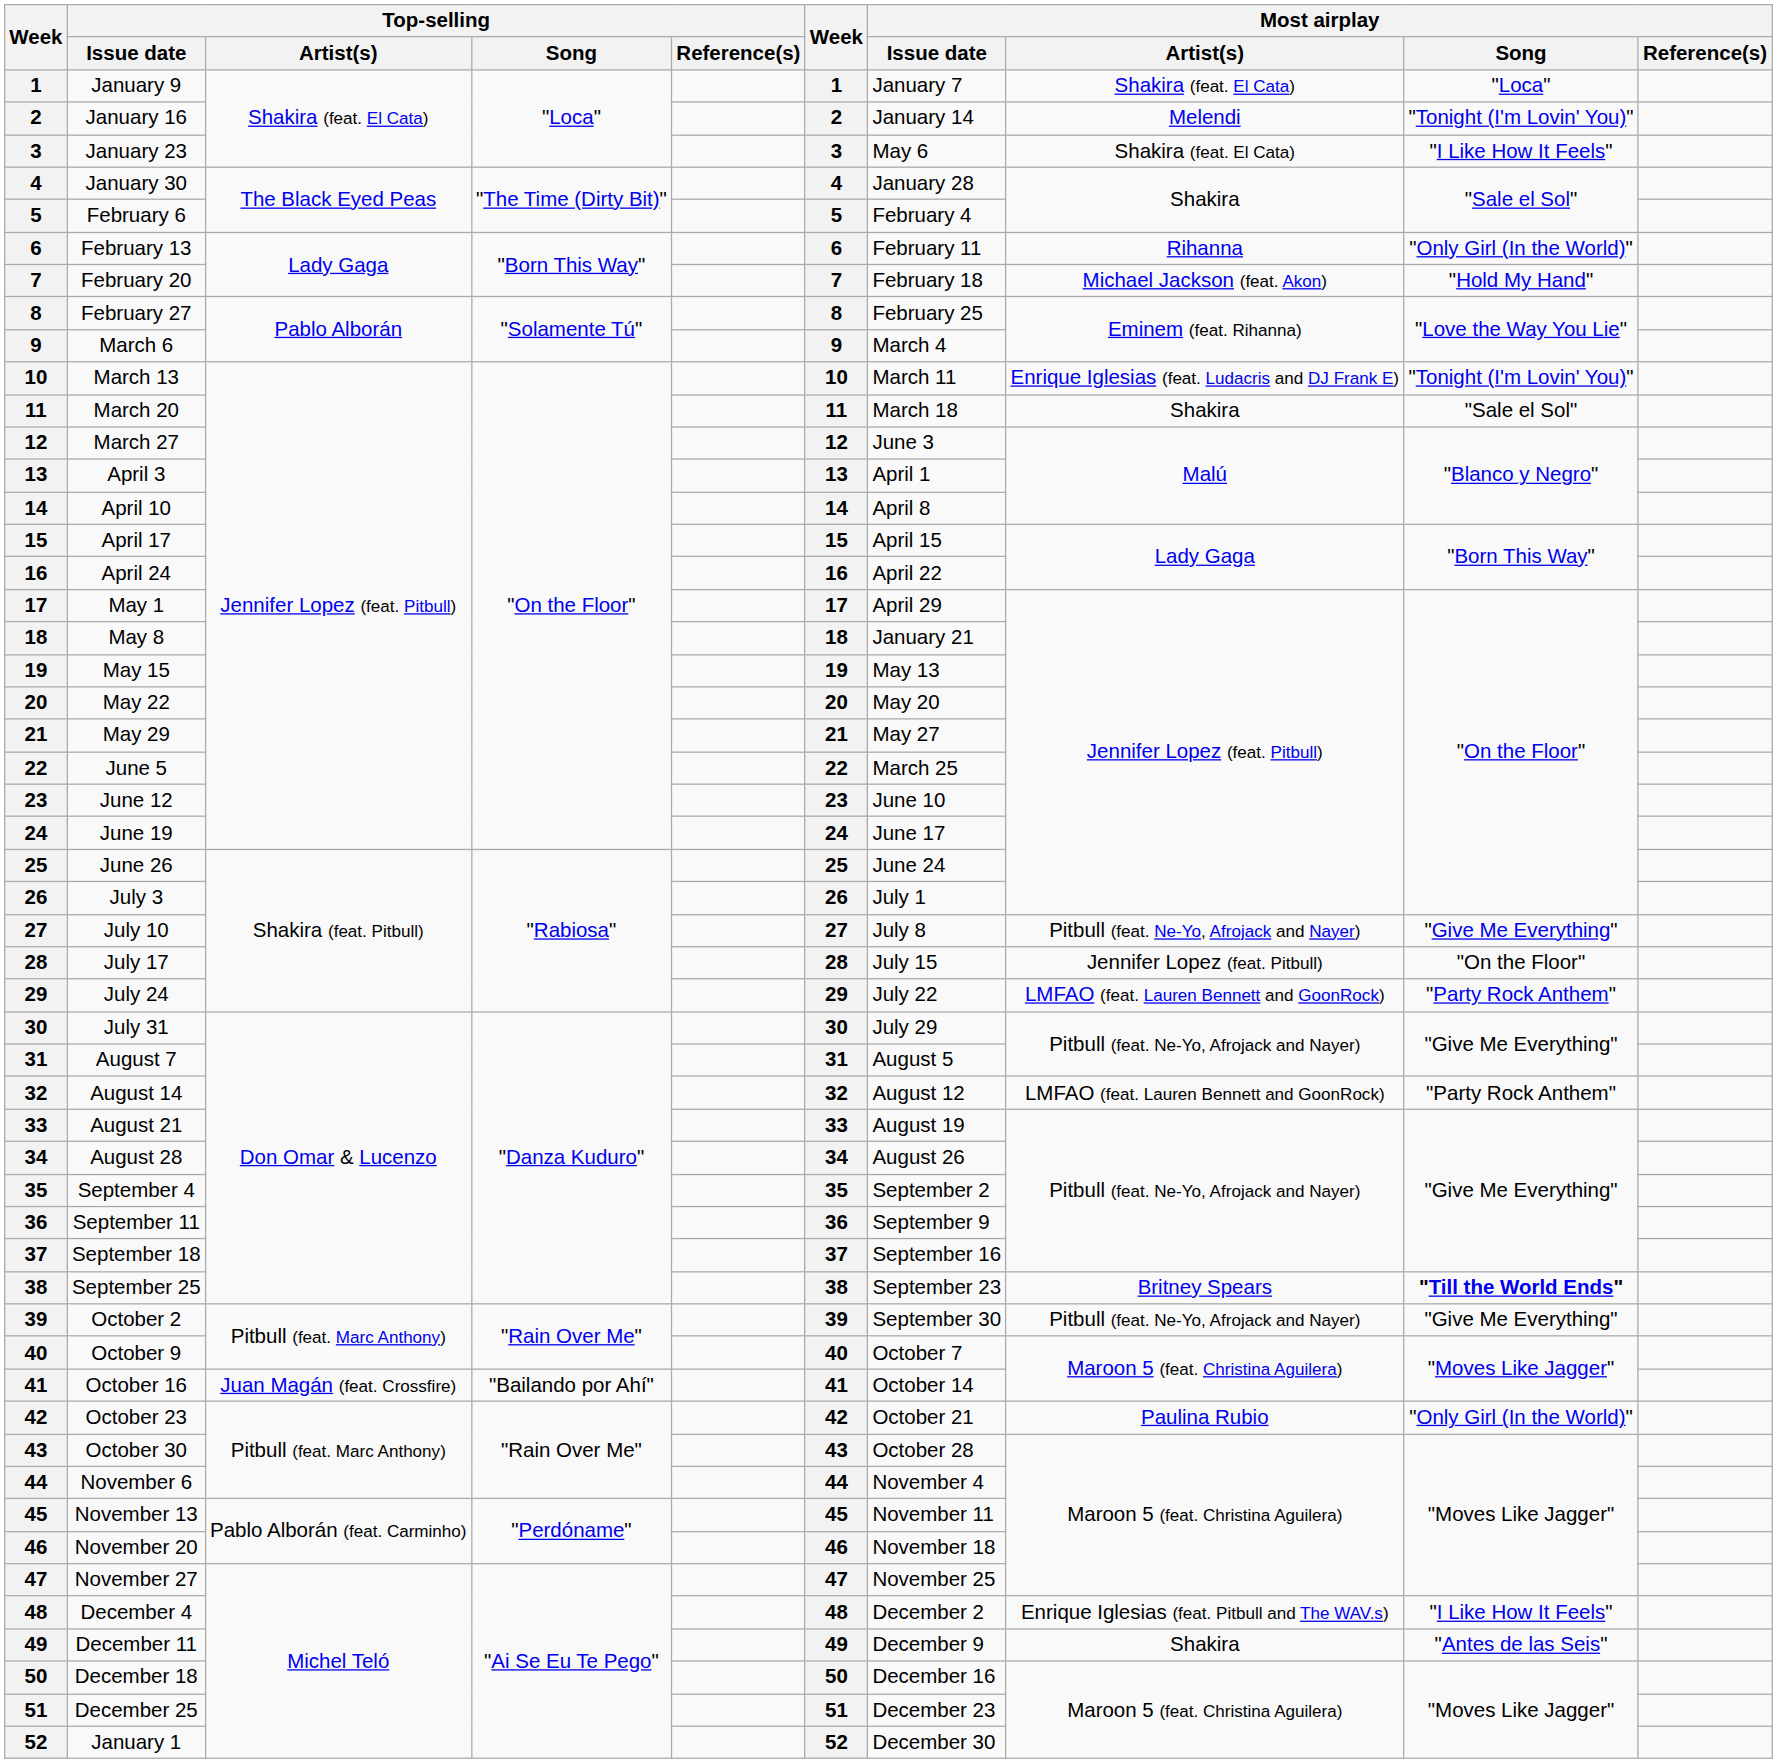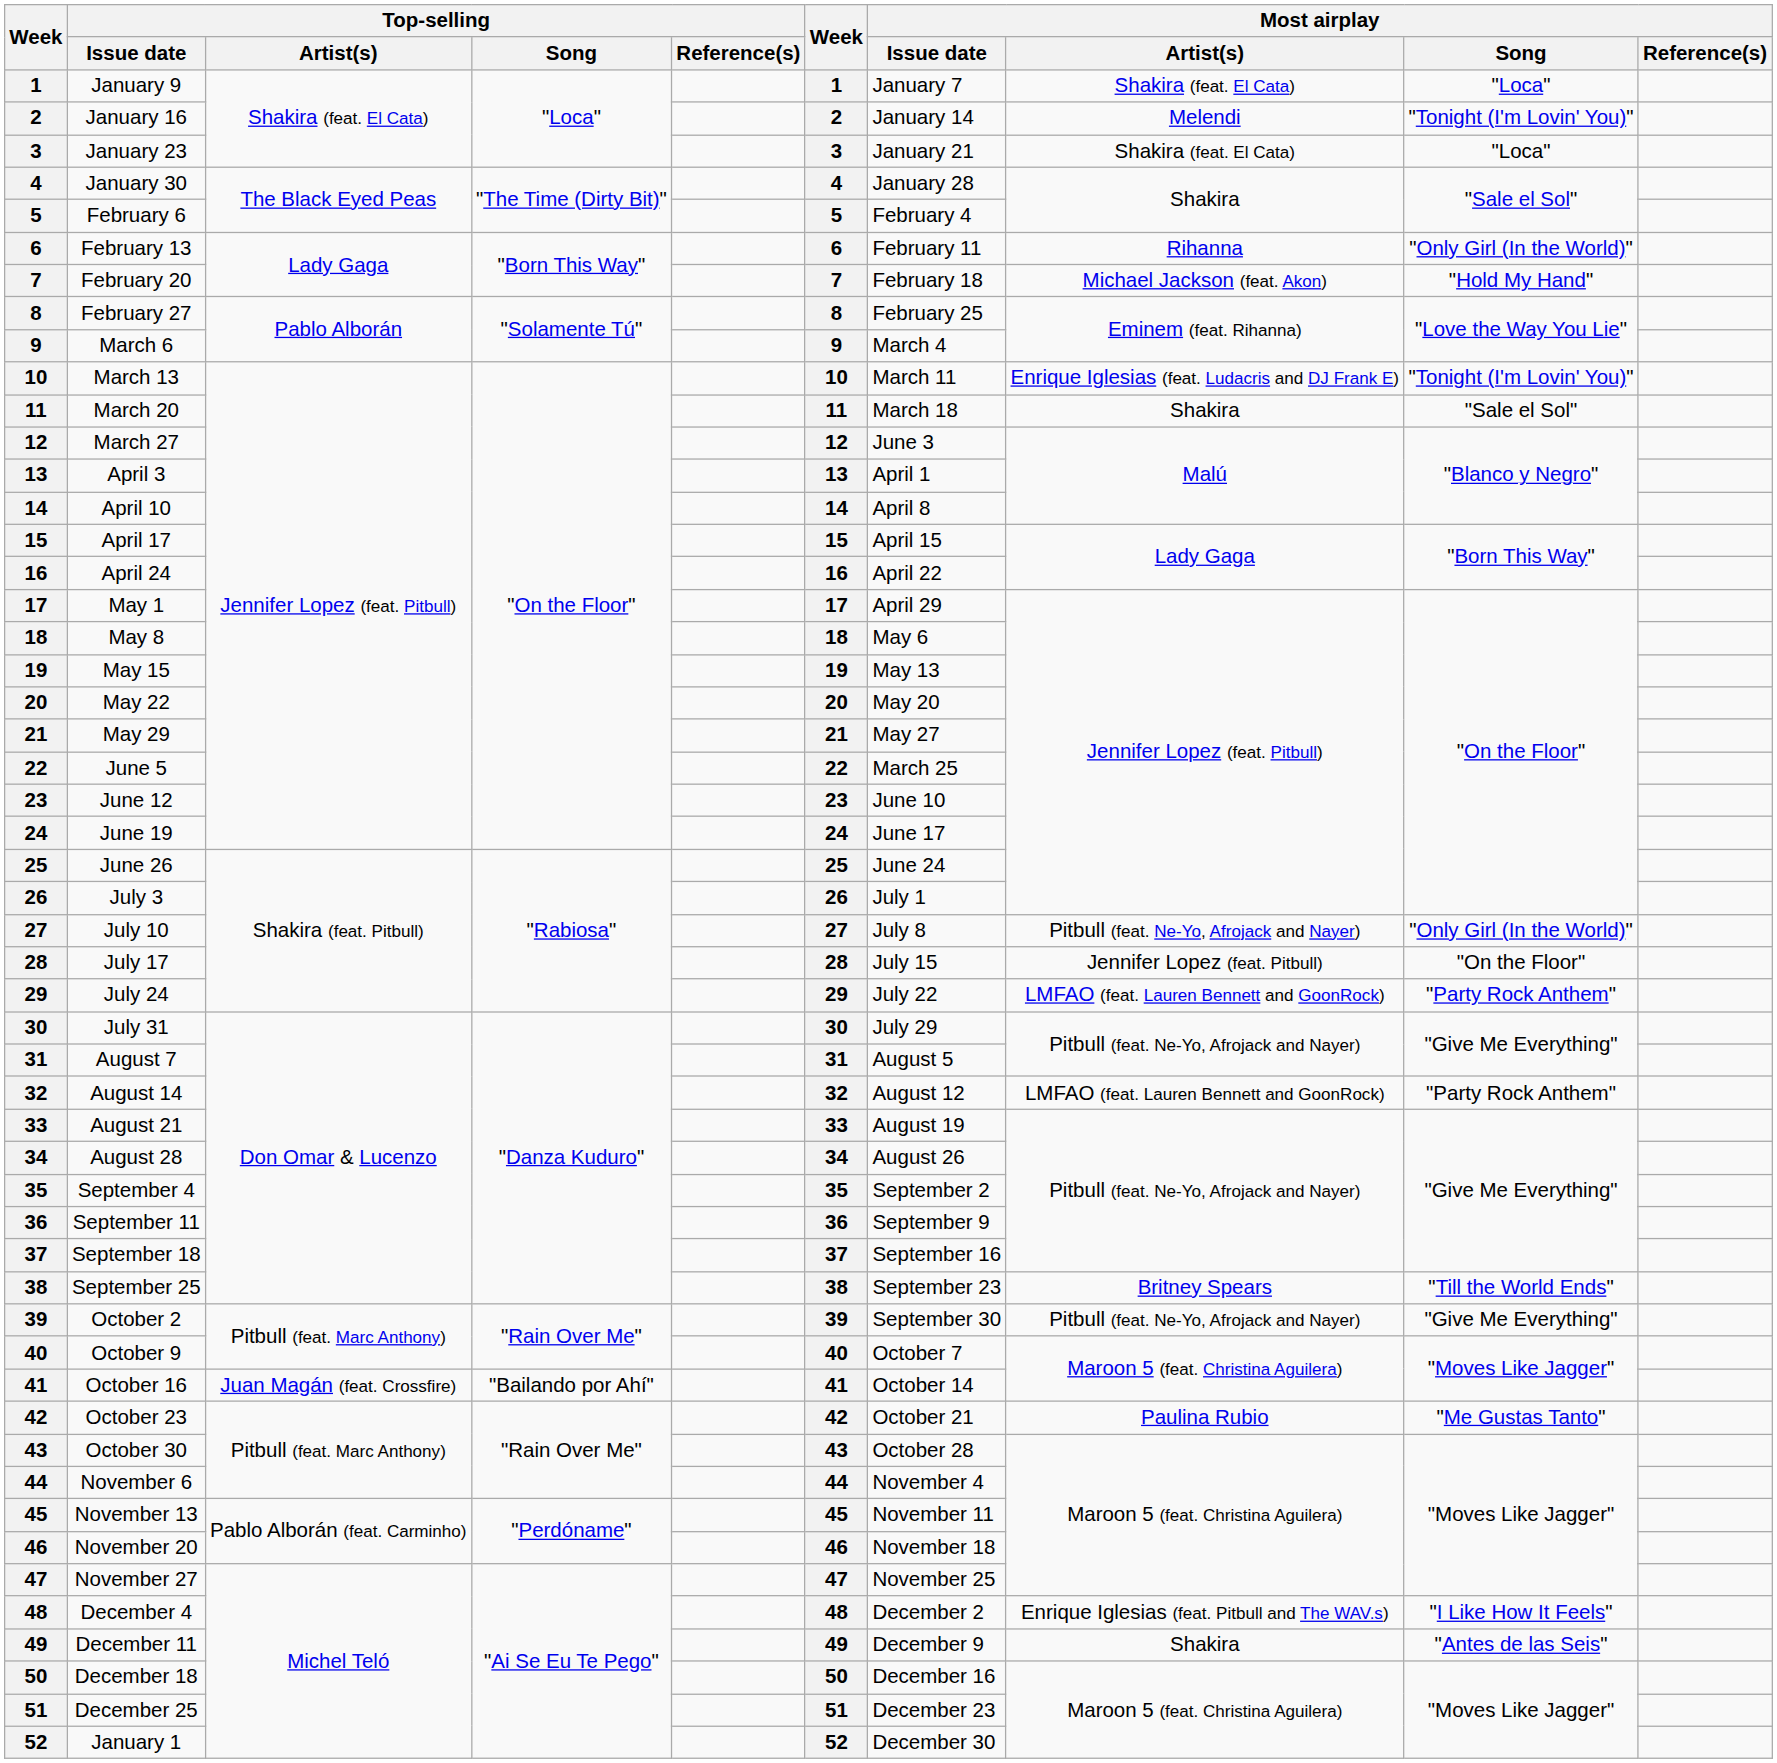January 23 | Most airplay / Issue date: May 6 -> January 21
January 23 | Most airplay / Song: "I Like How It Feels" -> "Loca"
May 8 | Most airplay / Issue date: January 21 -> May 6
July 10 | Most airplay / Song: "Give Me Everything" -> "Only Girl (In the World)"
September 25 | Most airplay / Song: bold -> normal
October 23 | Most airplay / Song: "Only Girl (In the World)" -> "Me Gustas Tanto"
